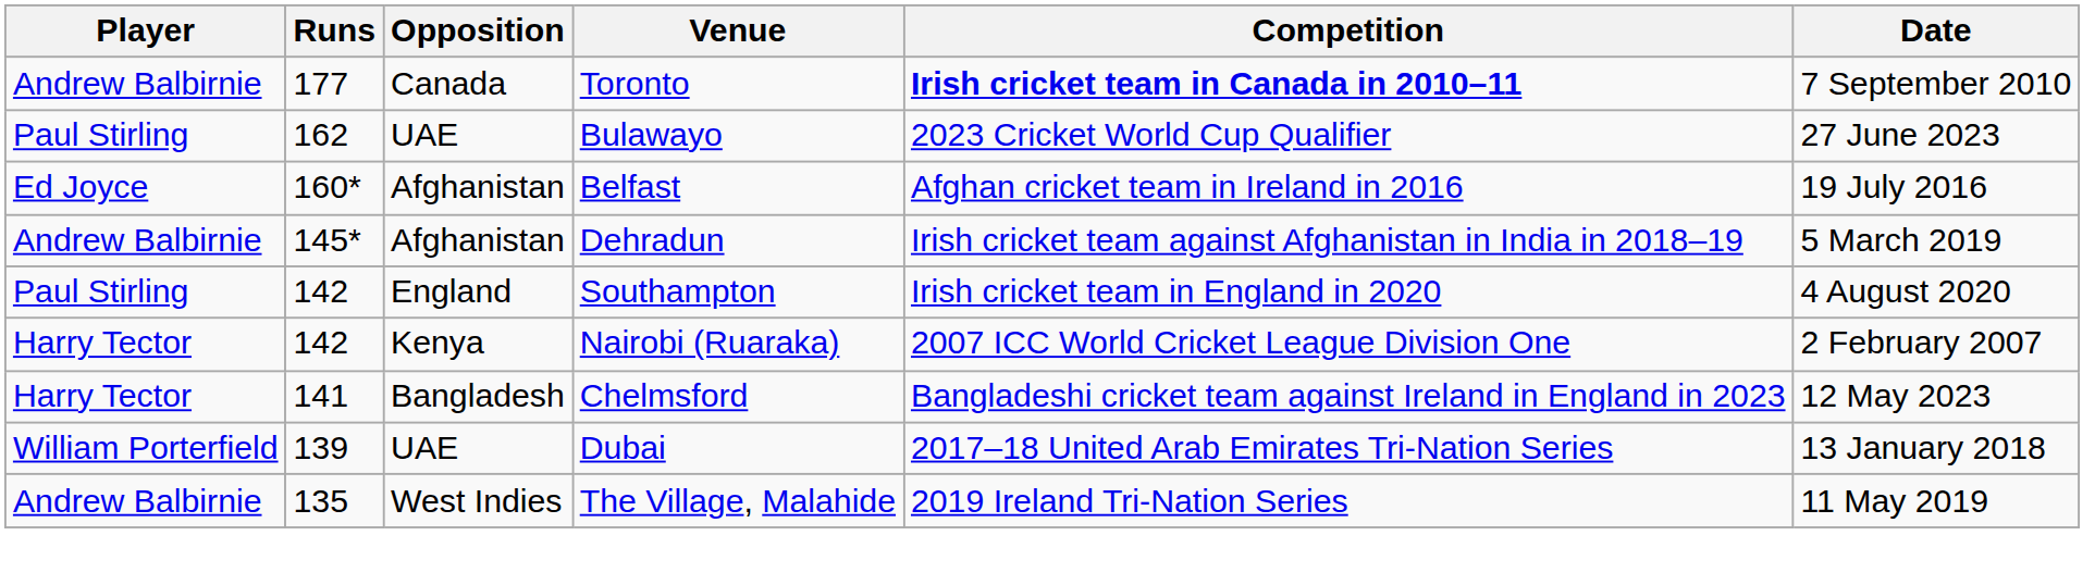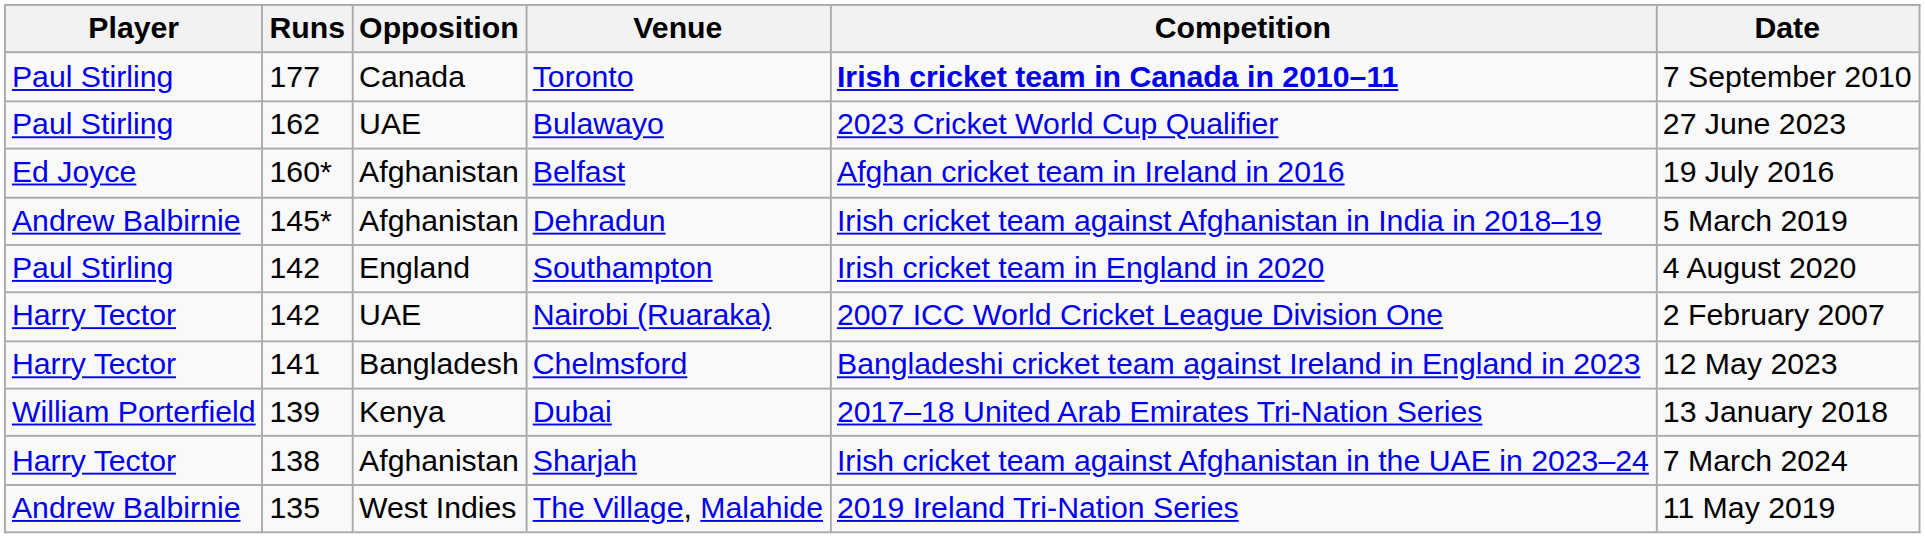Toronto | Player: Andrew Balbirnie -> Paul Stirling
Nairobi (Ruaraka) | Opposition: Kenya -> UAE
Dubai | Opposition: UAE -> Kenya
+ row: Harry Tector | 138 | Afghanistan | Sharjah | Irish cricket team against Afghanistan in the UAE in 2023–24 | 7 March 2024
